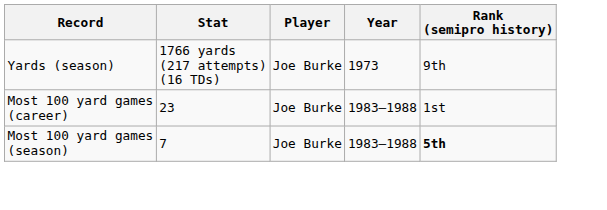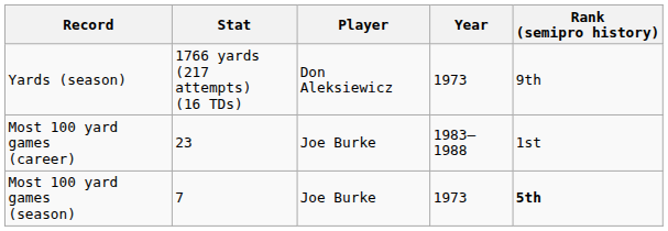Yards (season) | Player: Joe Burke -> Don Aleksiewicz
Most 100 yard games (season) | Year: 1983–1988 -> 1973
